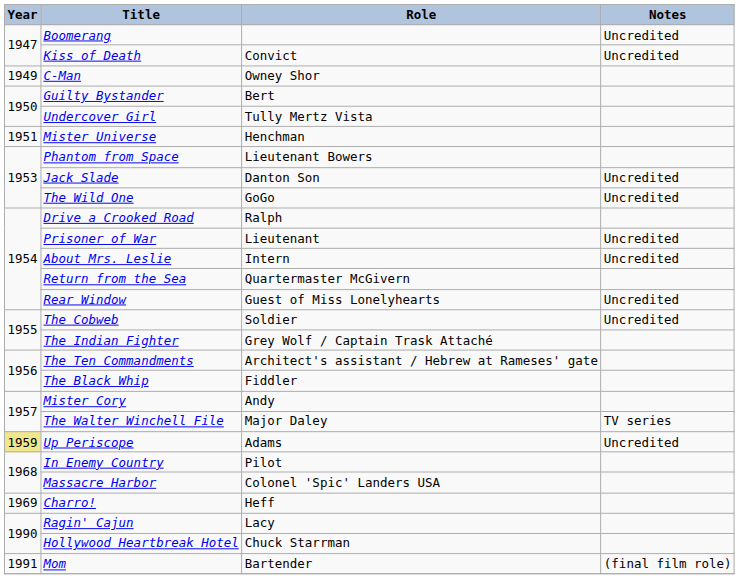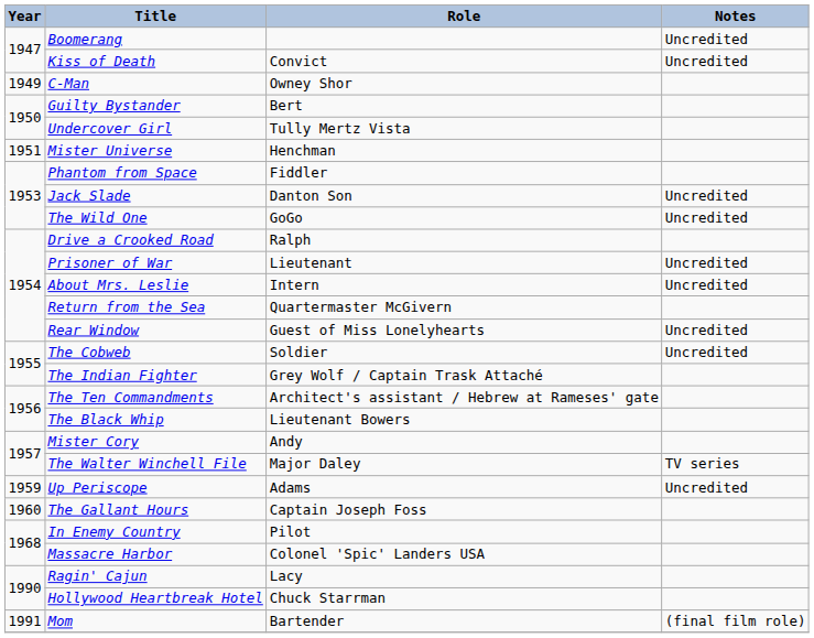Phantom from Space | Role: Lieutenant Bowers -> Fiddler
The Black Whip | Role: Fiddler -> Lieutenant Bowers
Up Periscope | Year: khaki background -> no background
+ row: 1960 | The Gallant Hours | Captain Joseph Foss
- row: 1969 | Charro! | Heff
